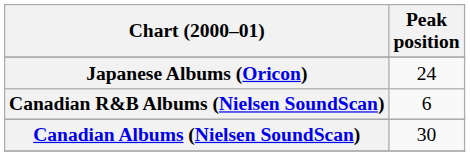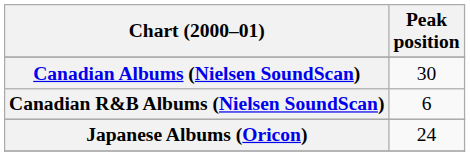rows swapped: Canadian Albums (Nielsen SoundScan) <-> Japanese Albums (Oricon)
